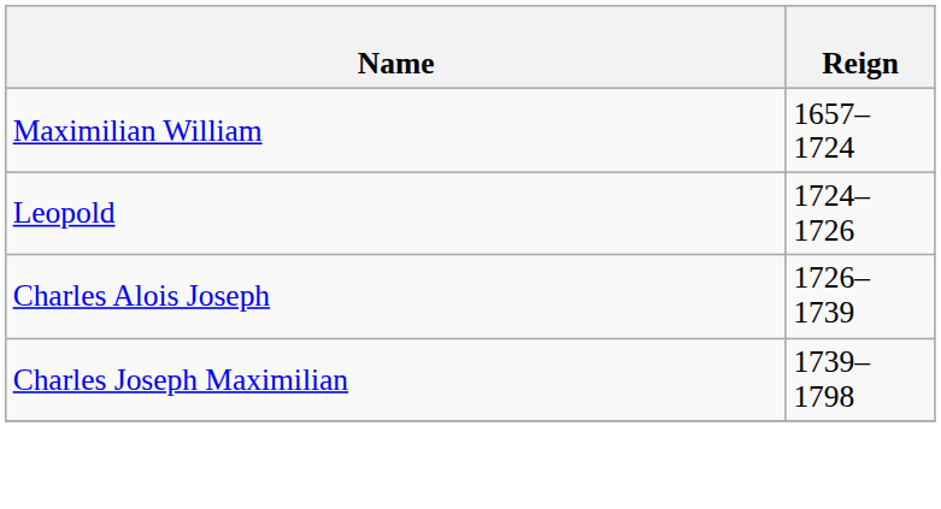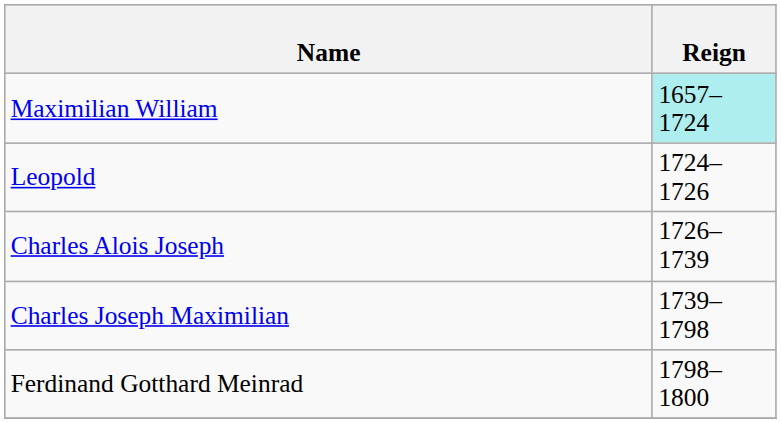Maximilian William | Reign: no background -> paleturquoise background
+ row: Ferdinand Gotthard Meinrad | 1798–1800
